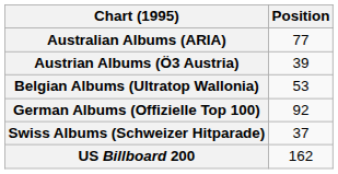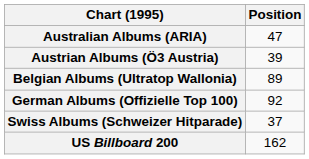Australian Albums (ARIA) | Position: 77 -> 47
Belgian Albums (Ultratop Wallonia) | Position: 53 -> 89
